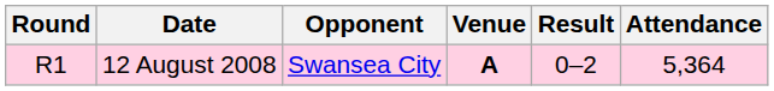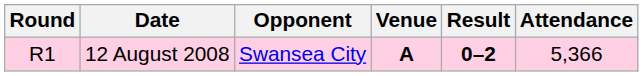12 August 2008 | Result: normal -> bold
12 August 2008 | Attendance: 5,364 -> 5,366
